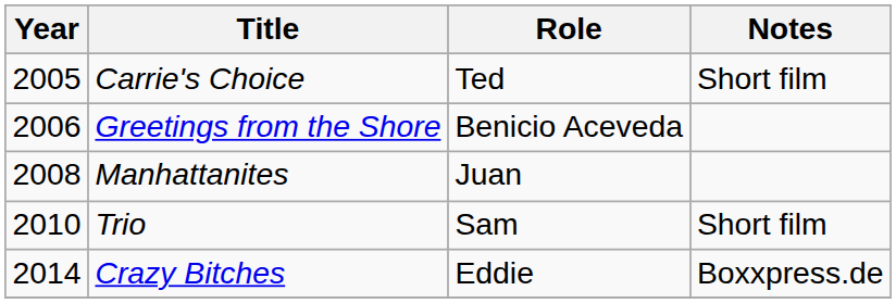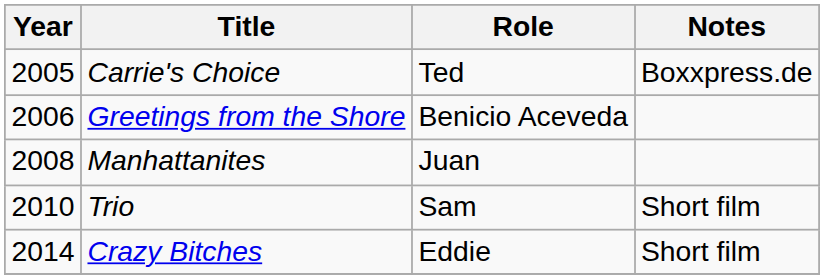Carrie's Choice | Notes: Short film -> Boxxpress.de
Crazy Bitches | Notes: Boxxpress.de -> Short film
